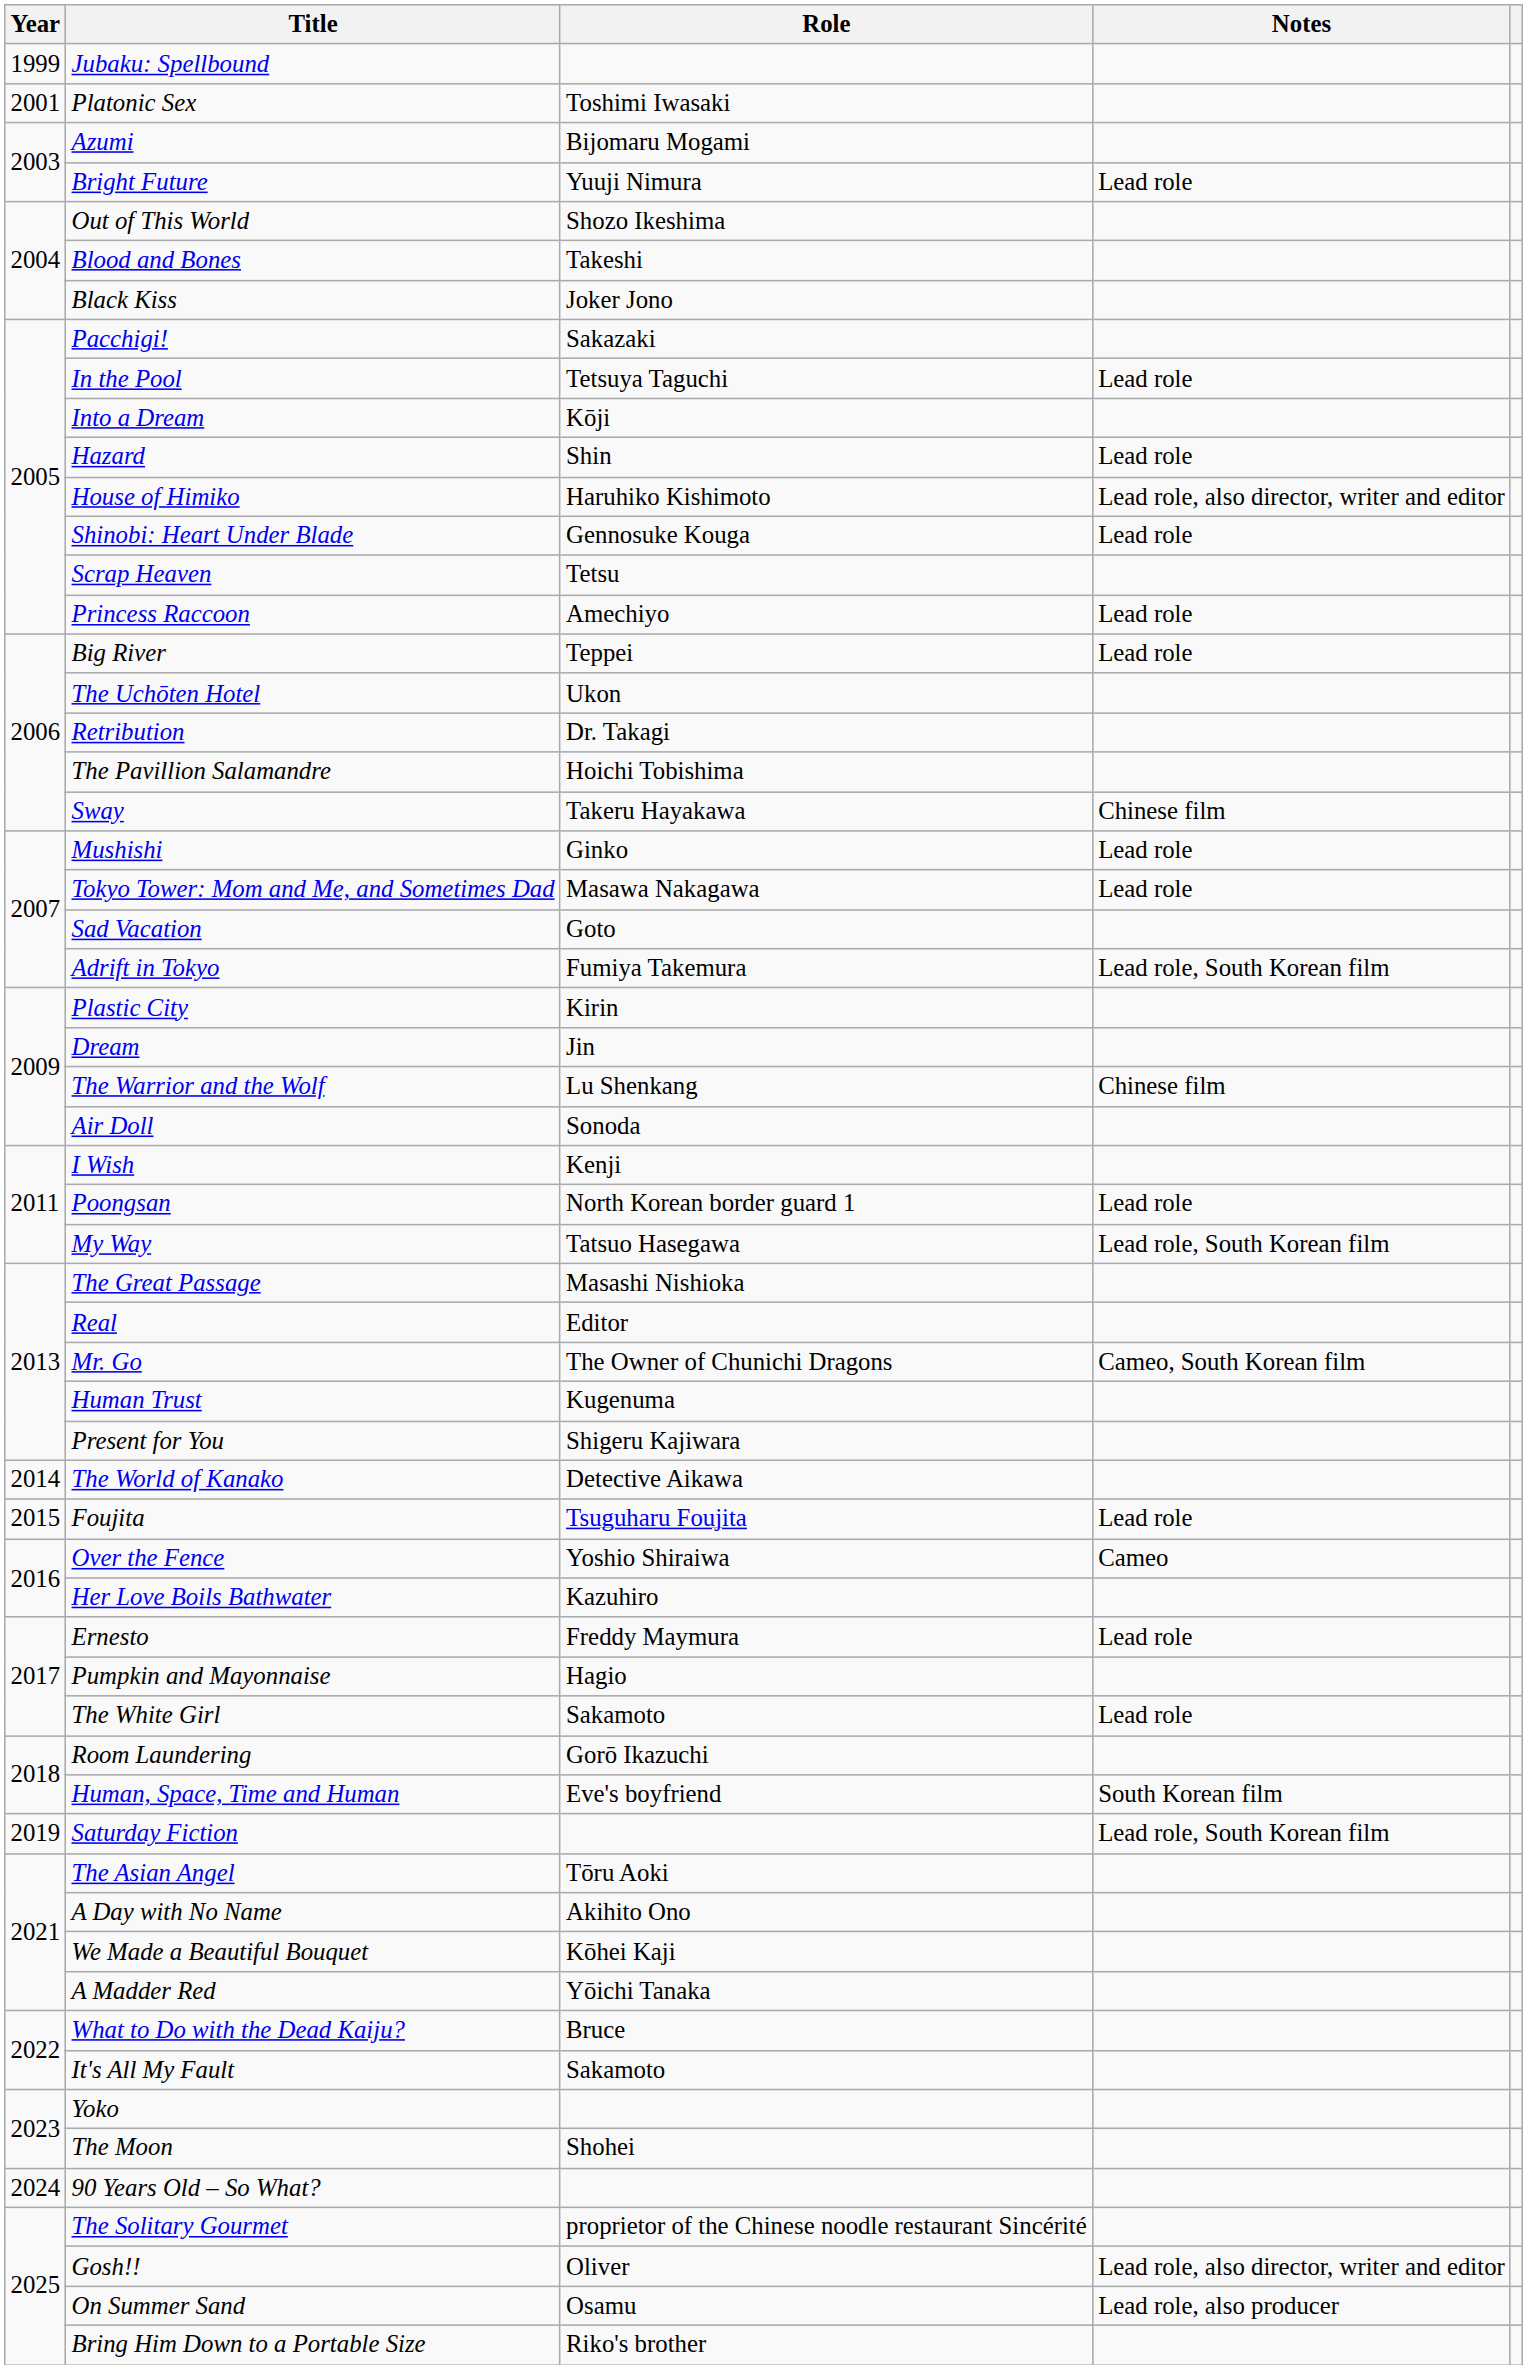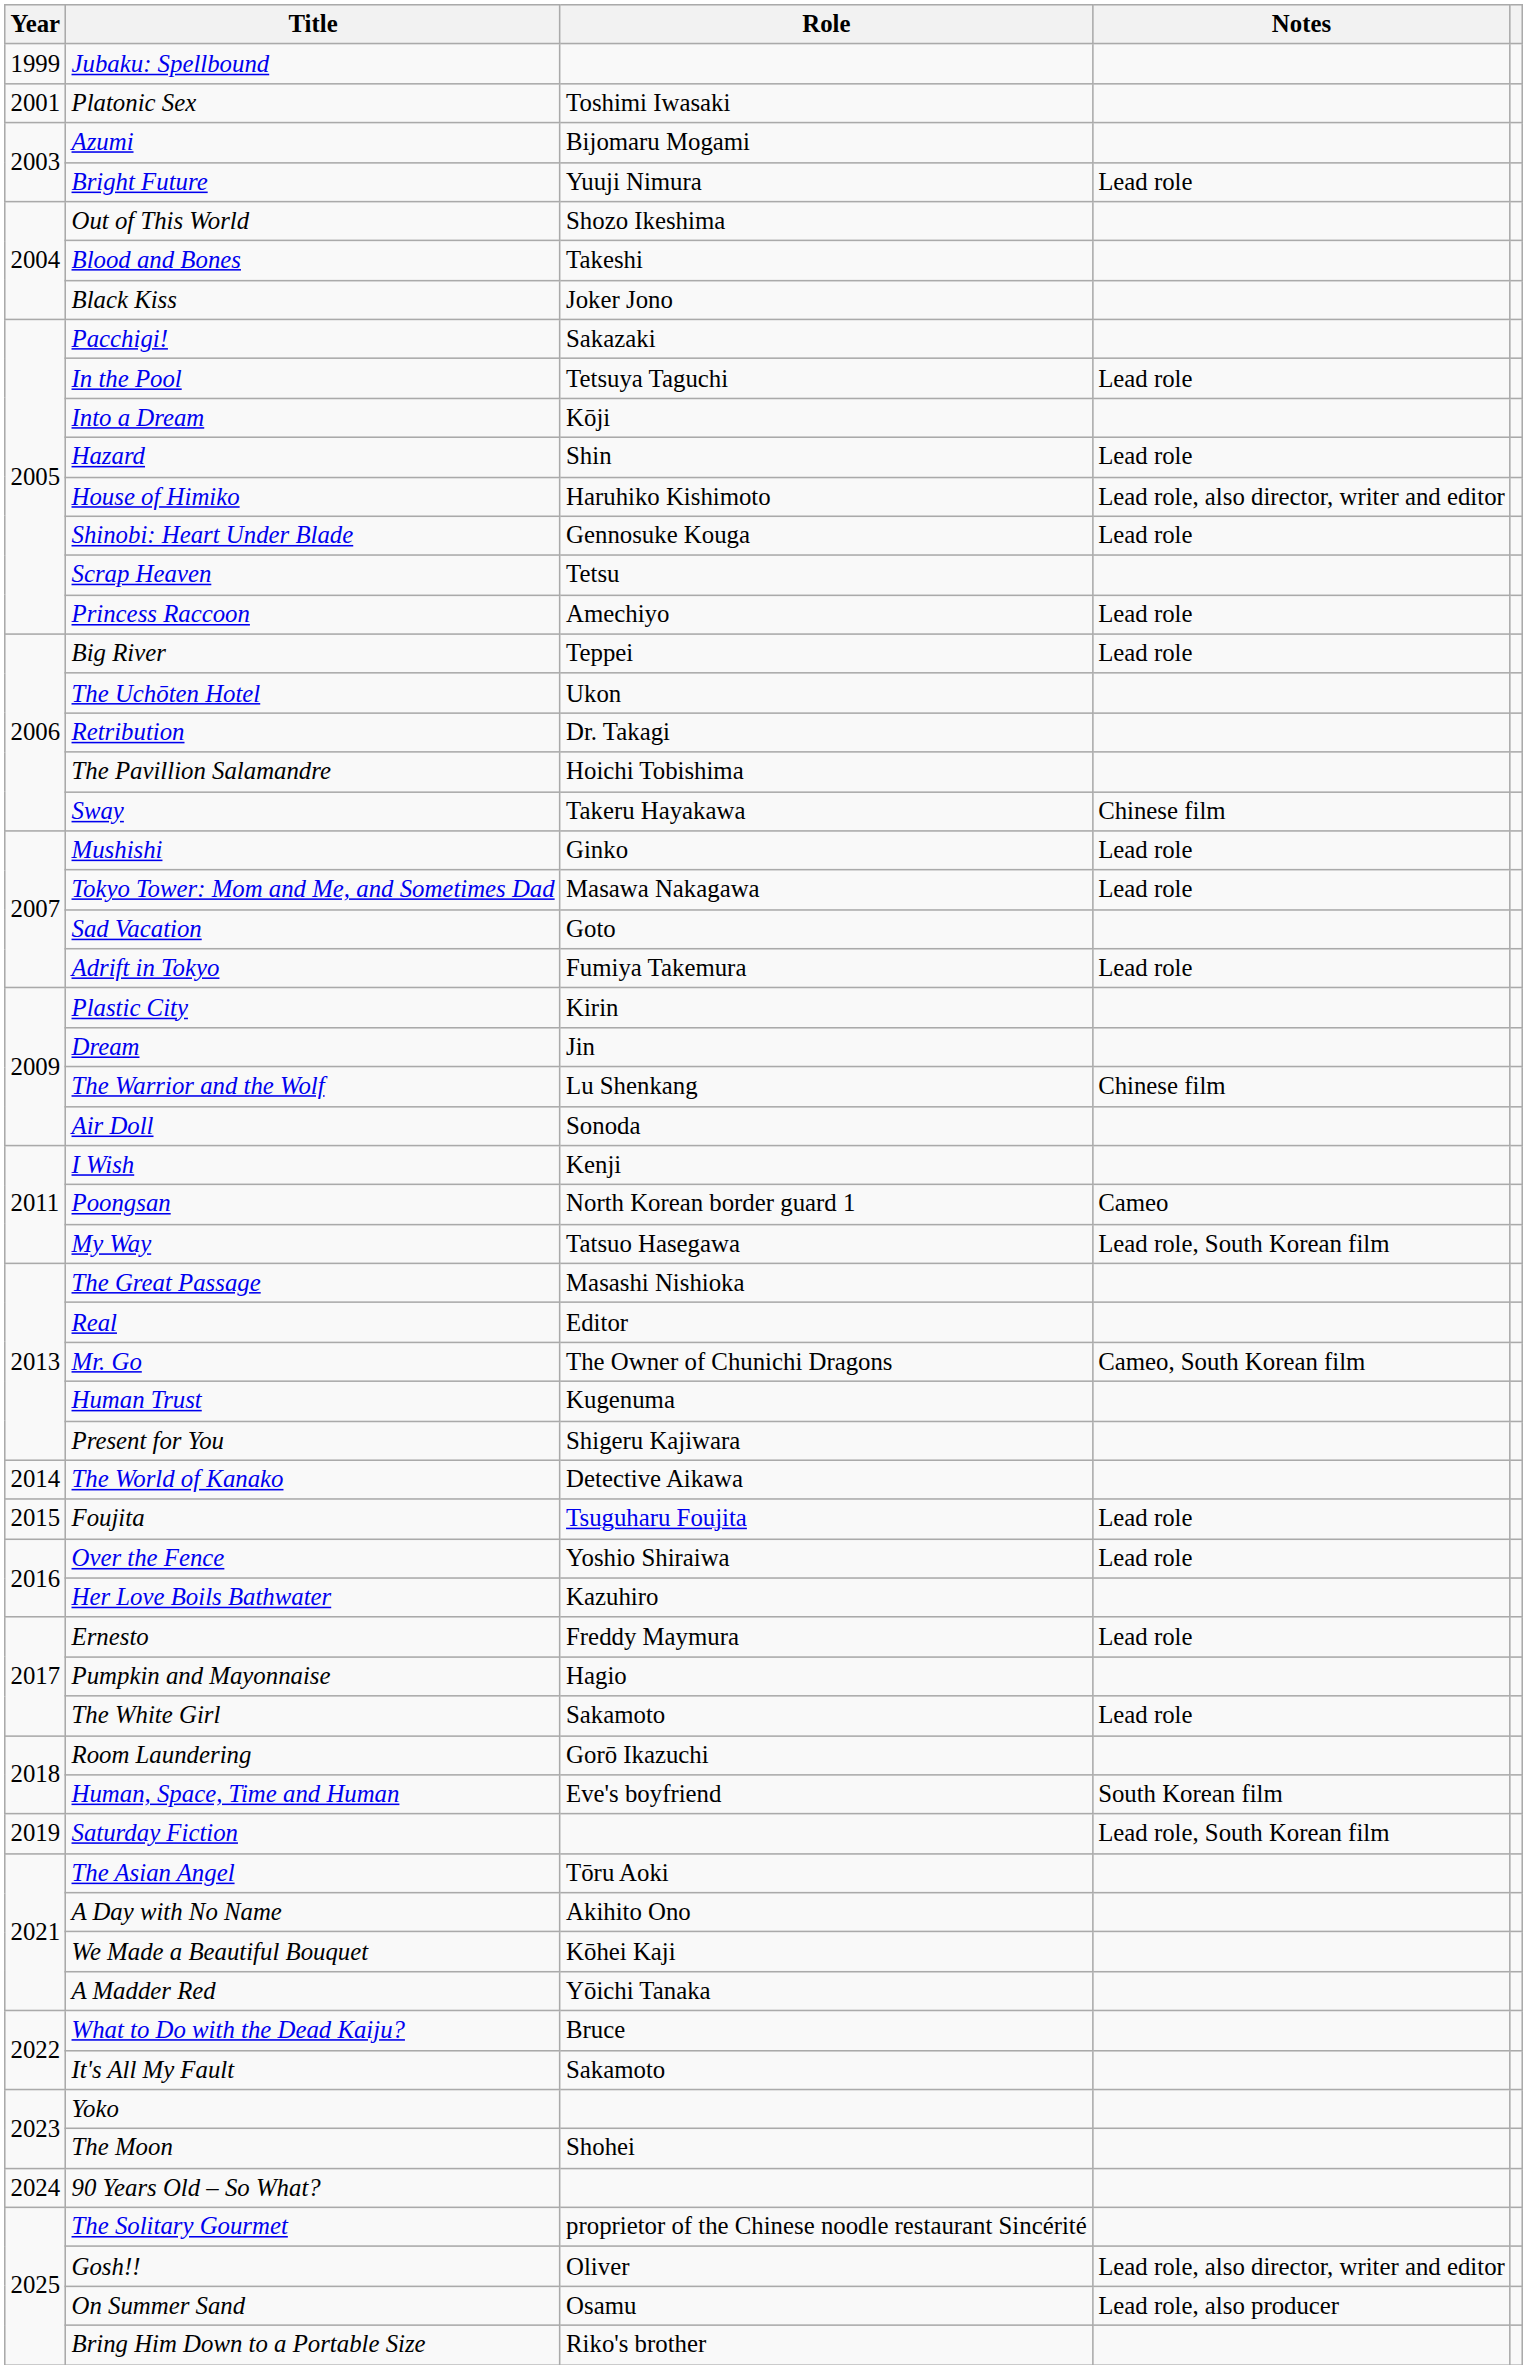Adrift in Tokyo | Notes: Lead role, South Korean film -> Lead role
Poongsan | Notes: Lead role -> Cameo
Over the Fence | Notes: Cameo -> Lead role
